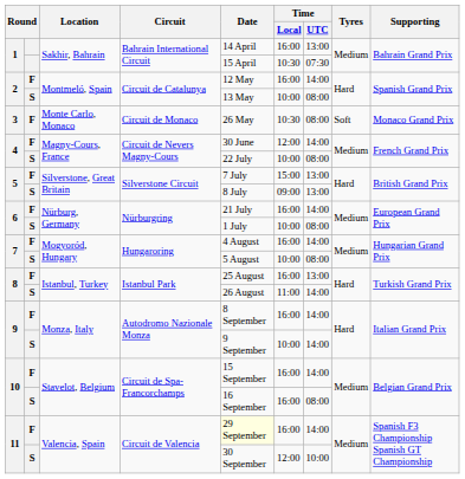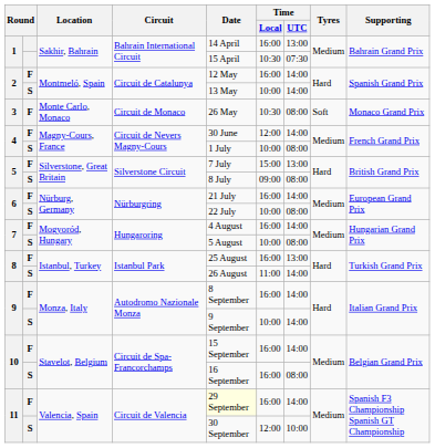2 / S | Time / UTC: 08:00 -> 14:00
4 / S | Date: 22 July -> 1 July
5 / S | Time / UTC: 13:00 -> 08:00
6 / S | Date: 1 July -> 22 July
